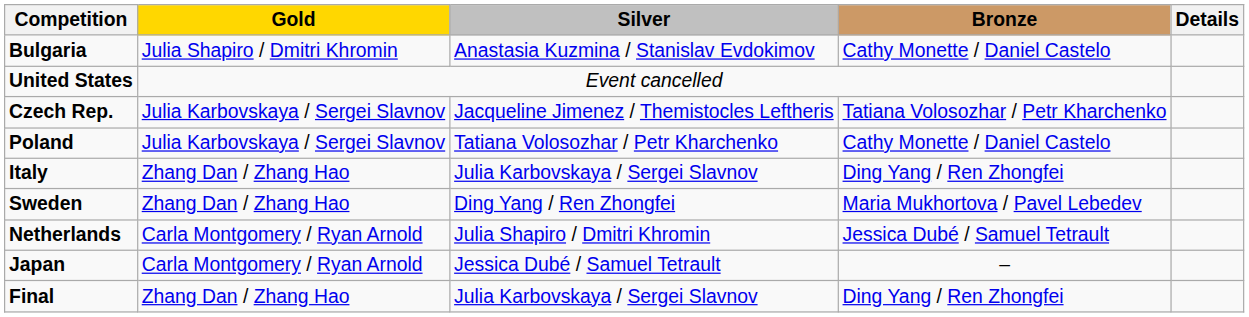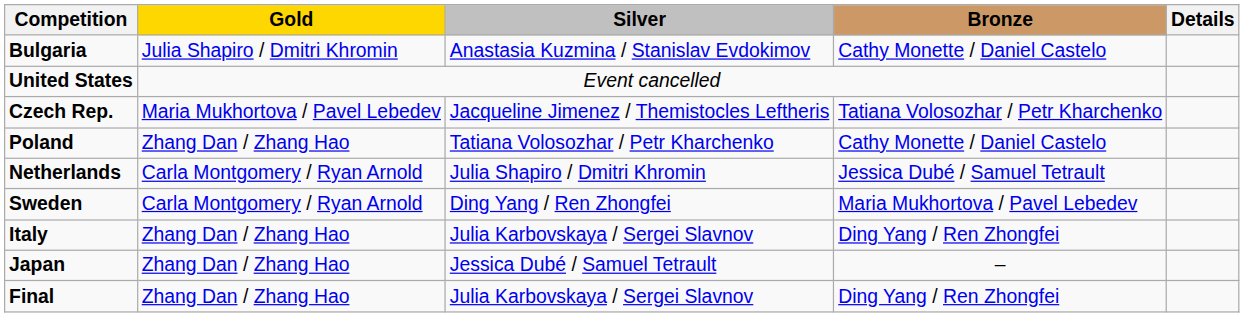Czech Rep. | Gold: Julia Karbovskaya / Sergei Slavnov -> Maria Mukhortova / Pavel Lebedev
Poland | Gold: Julia Karbovskaya / Sergei Slavnov -> Zhang Dan / Zhang Hao
rows swapped: Netherlands <-> Italy
Sweden | Gold: Zhang Dan / Zhang Hao -> Carla Montgomery / Ryan Arnold
Japan | Gold: Carla Montgomery / Ryan Arnold -> Zhang Dan / Zhang Hao
